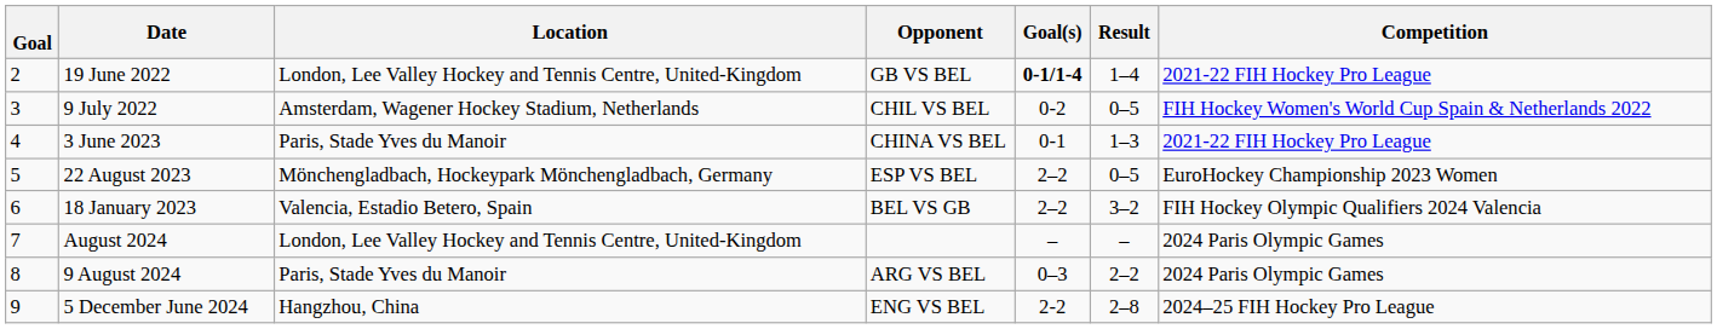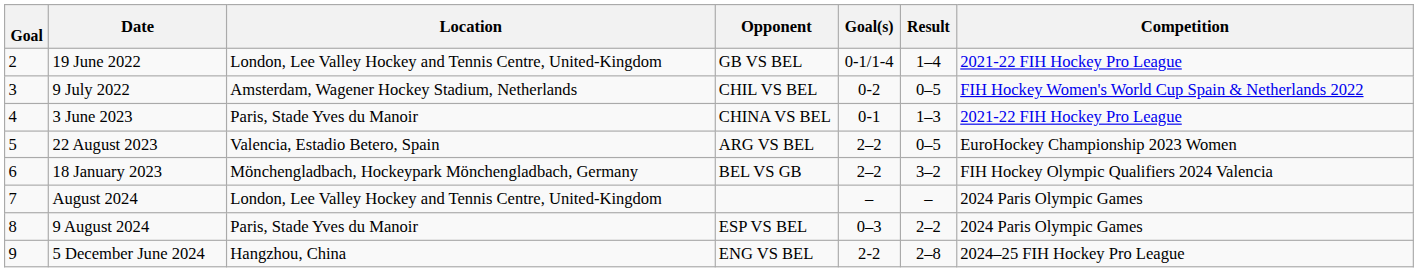19 June 2022 | Goal(s): bold -> normal
22 August 2023 | Location: Mönchengladbach, Hockeypark Mönchengladbach, Germany -> Valencia, Estadio Betero, Spain
22 August 2023 | Opponent: ESP VS BEL -> ARG VS BEL
18 January 2023 | Location: Valencia, Estadio Betero, Spain -> Mönchengladbach, Hockeypark Mönchengladbach, Germany
9 August 2024 | Opponent: ARG VS BEL -> ESP VS BEL
